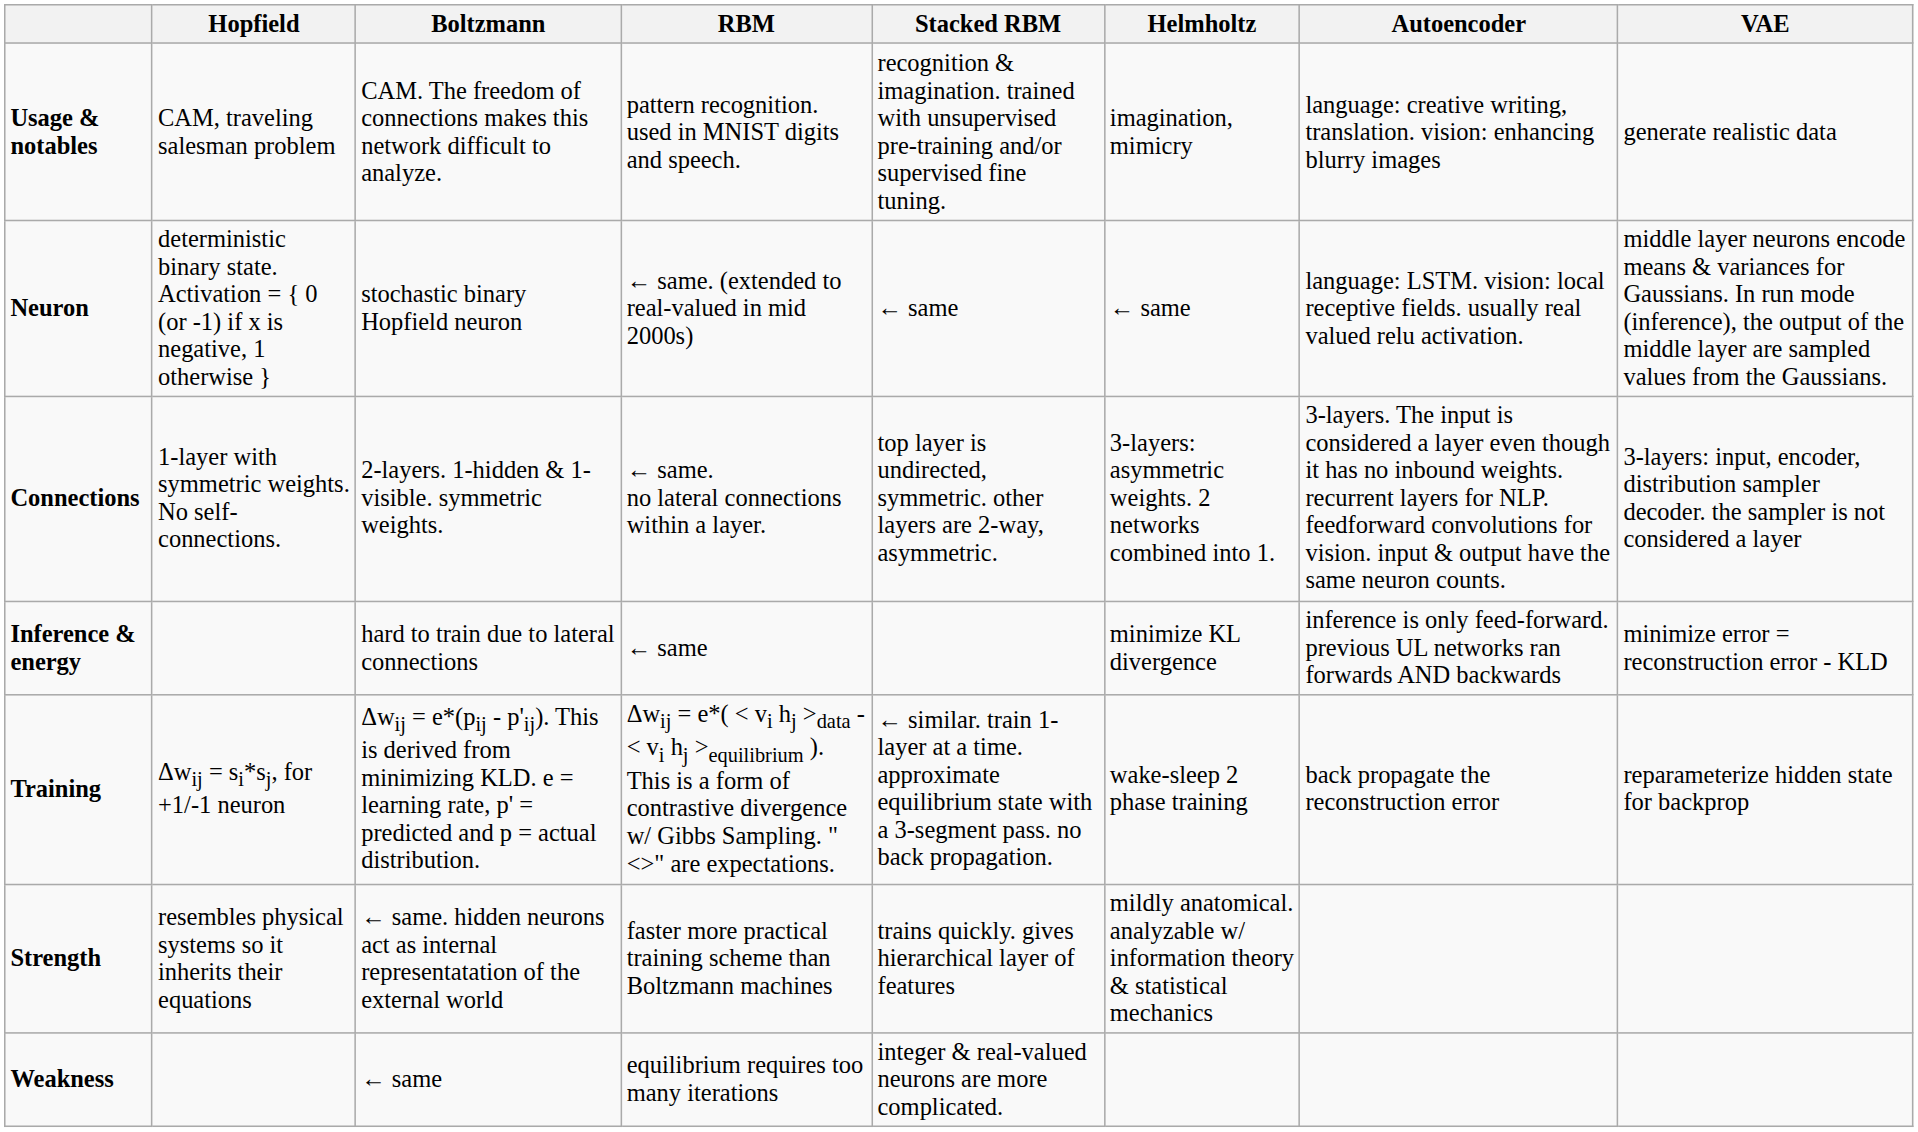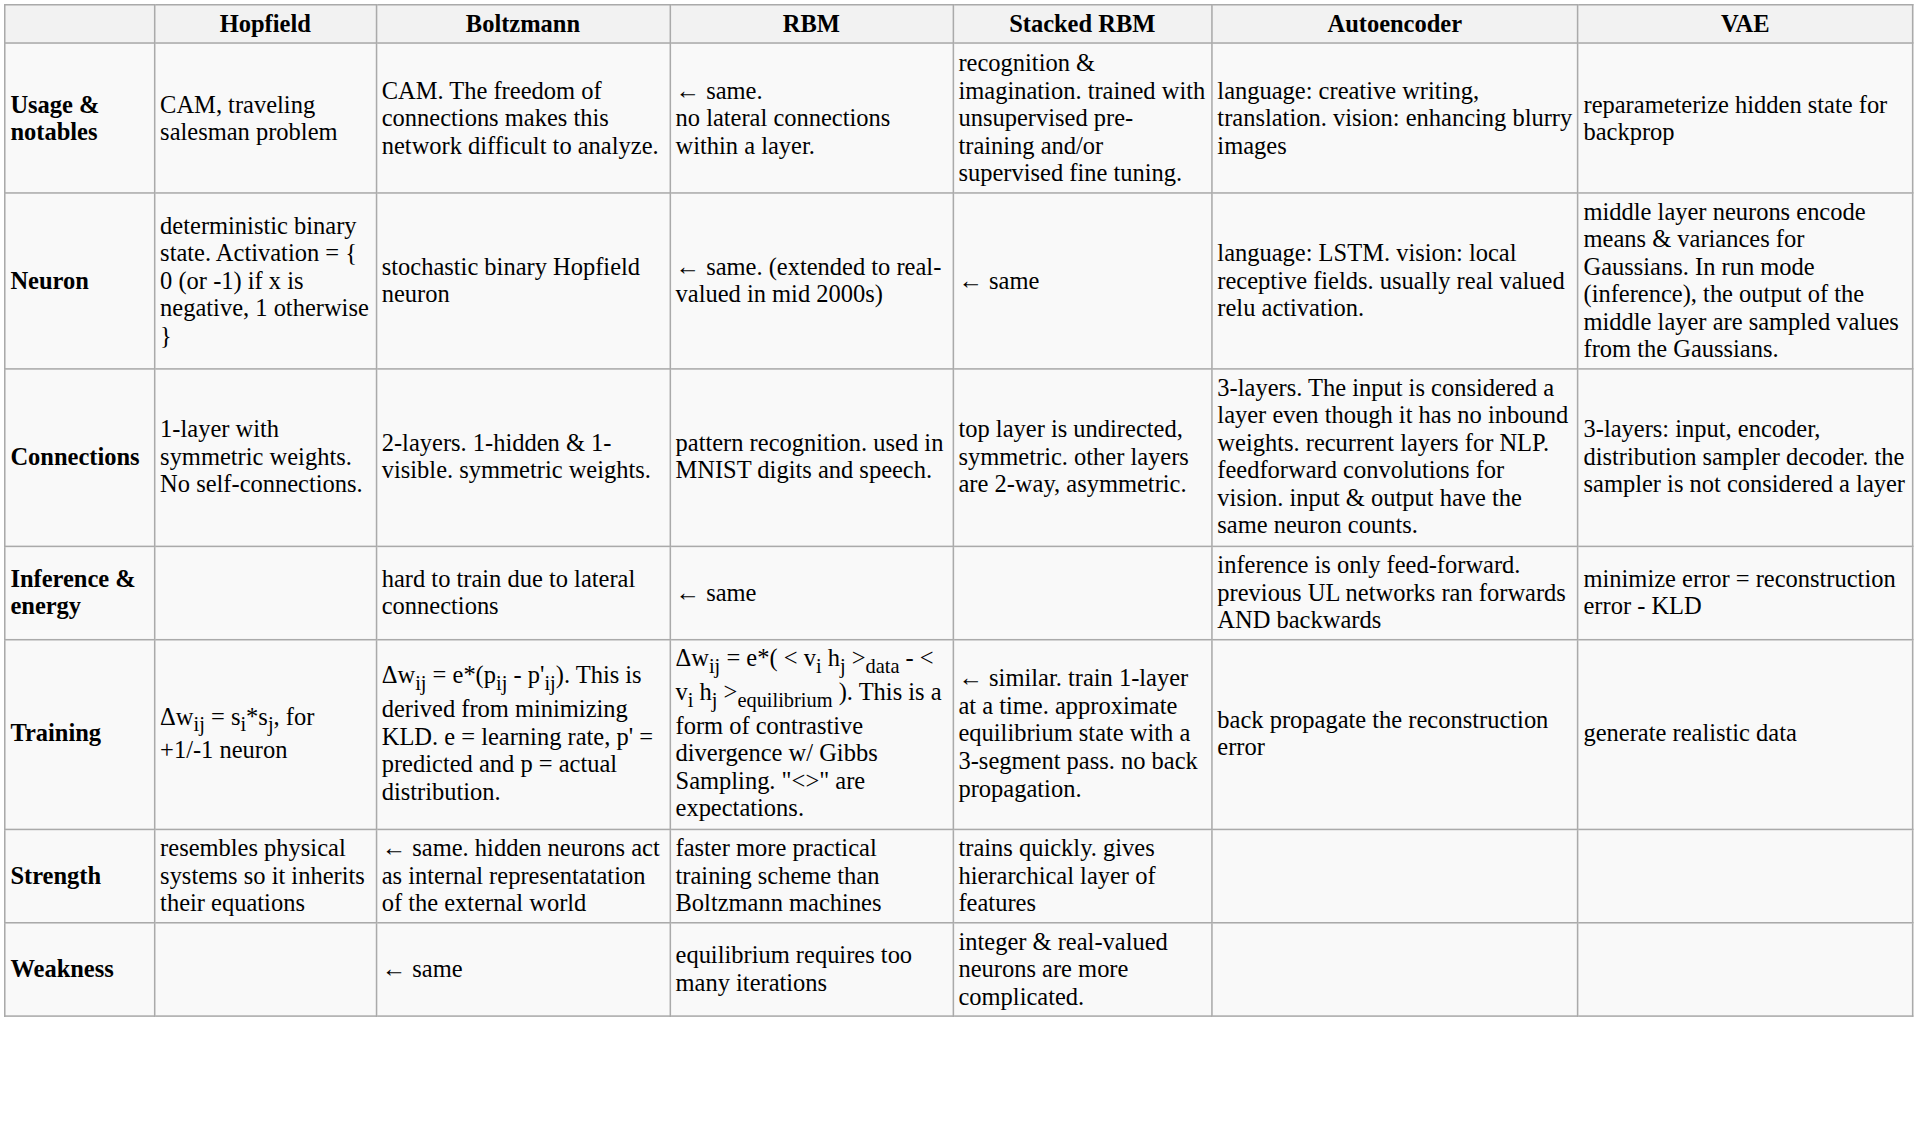- column: Helmholtz | imagination, mimicry | ← same | 3-layers: asymmetric weights. 2 networks combined into 1. | minimize KL divergence | wake-sleep 2 phase training | mildly anatomical. analyzable w/ information theory & statistical mechanics
Usage & notables | RBM: pattern recognition. used in MNIST digits and speech. -> ← same. no lateral connections within a layer.
Usage & notables | VAE: generate realistic data -> reparameterize hidden state for backprop
Connections | RBM: ← same. no lateral connections within a layer. -> pattern recognition. used in MNIST digits and speech.
Training | VAE: reparameterize hidden state for backprop -> generate realistic data
